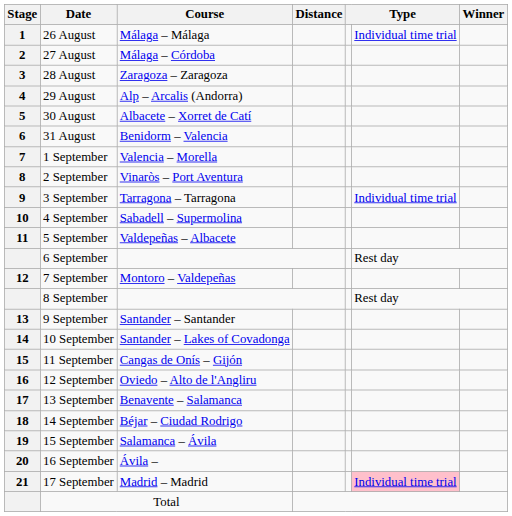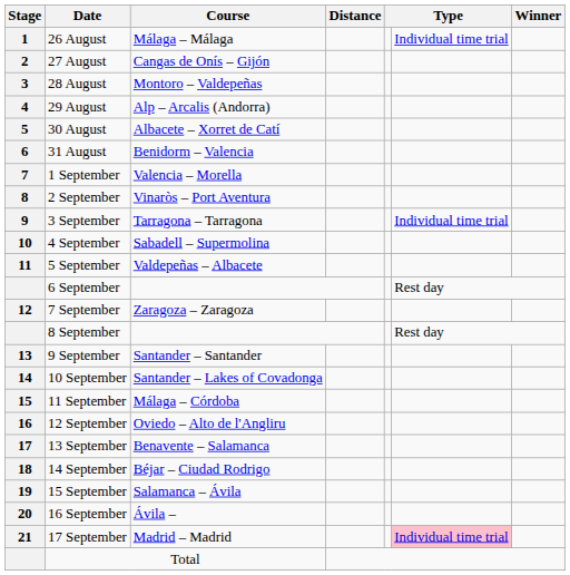27 August | Course: Málaga – Córdoba -> Cangas de Onís – Gijón
28 August | Course: Zaragoza – Zaragoza -> Montoro – Valdepeñas
7 September | Course: Montoro – Valdepeñas -> Zaragoza – Zaragoza
11 September | Course: Cangas de Onís – Gijón -> Málaga – Córdoba
